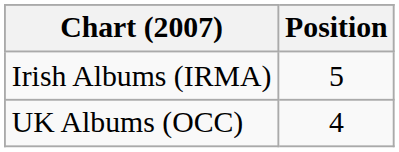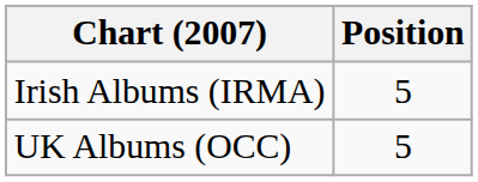UK Albums (OCC) | Position: 4 -> 5
